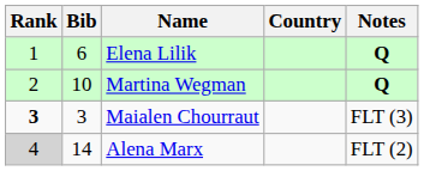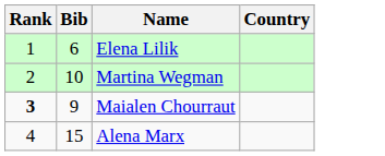- column: Notes | Q | Q | FLT (3) | FLT (2)
Maialen Chourraut | Bib: 3 -> 9
Alena Marx | Rank: lightgrey background -> no background
Alena Marx | Bib: 14 -> 15
